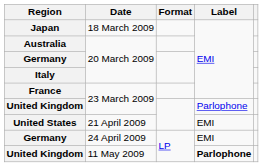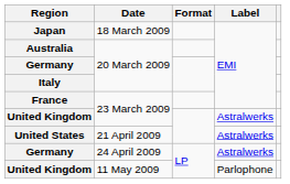United Kingdom / 23 March 2009 | Label: Parlophone -> Astralwerks
United States | Label: EMI -> Astralwerks
Germany / 24 April 2009 | Label: EMI -> Astralwerks
United Kingdom / 11 May 2009 | Label: bold -> normal
